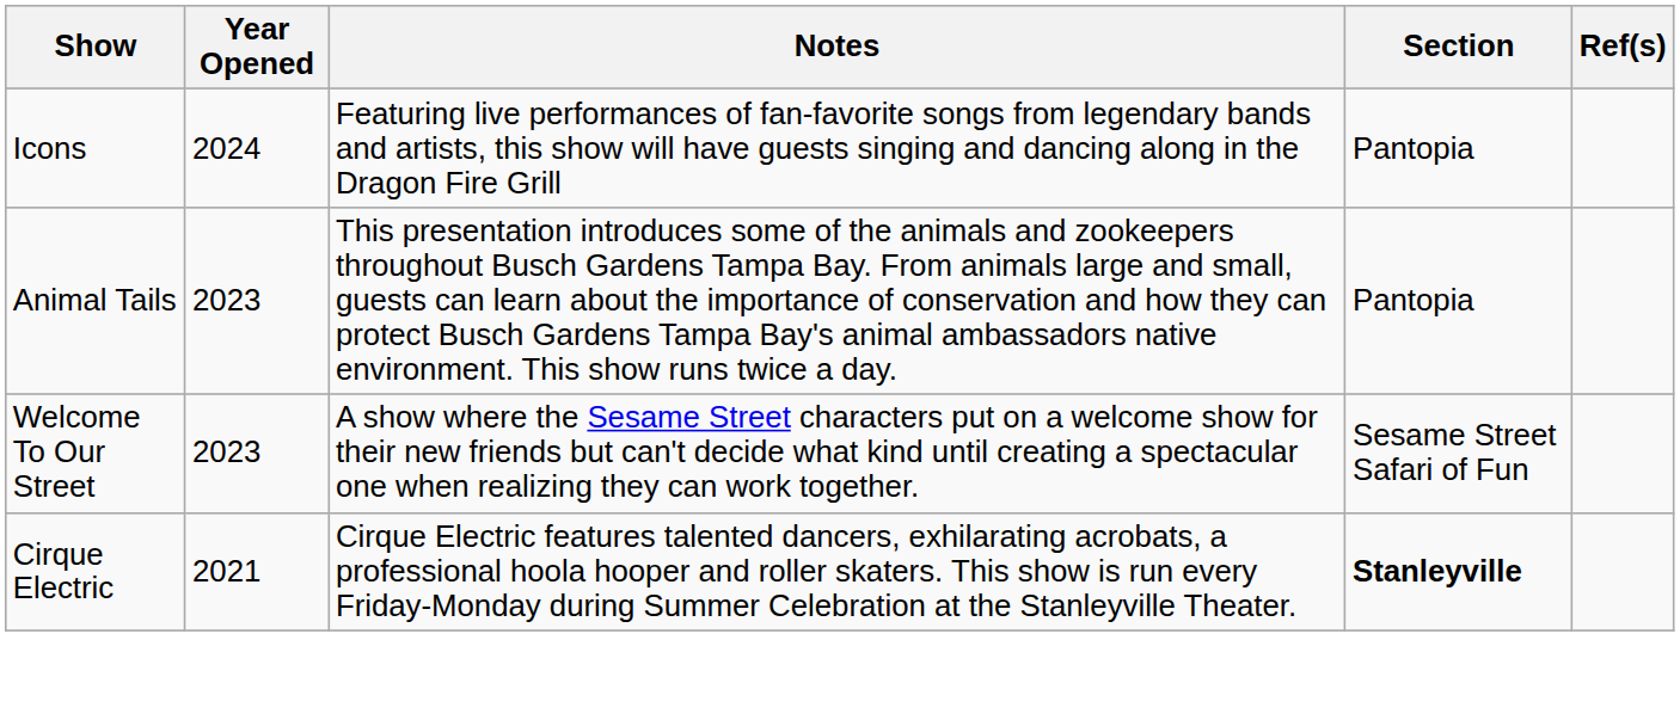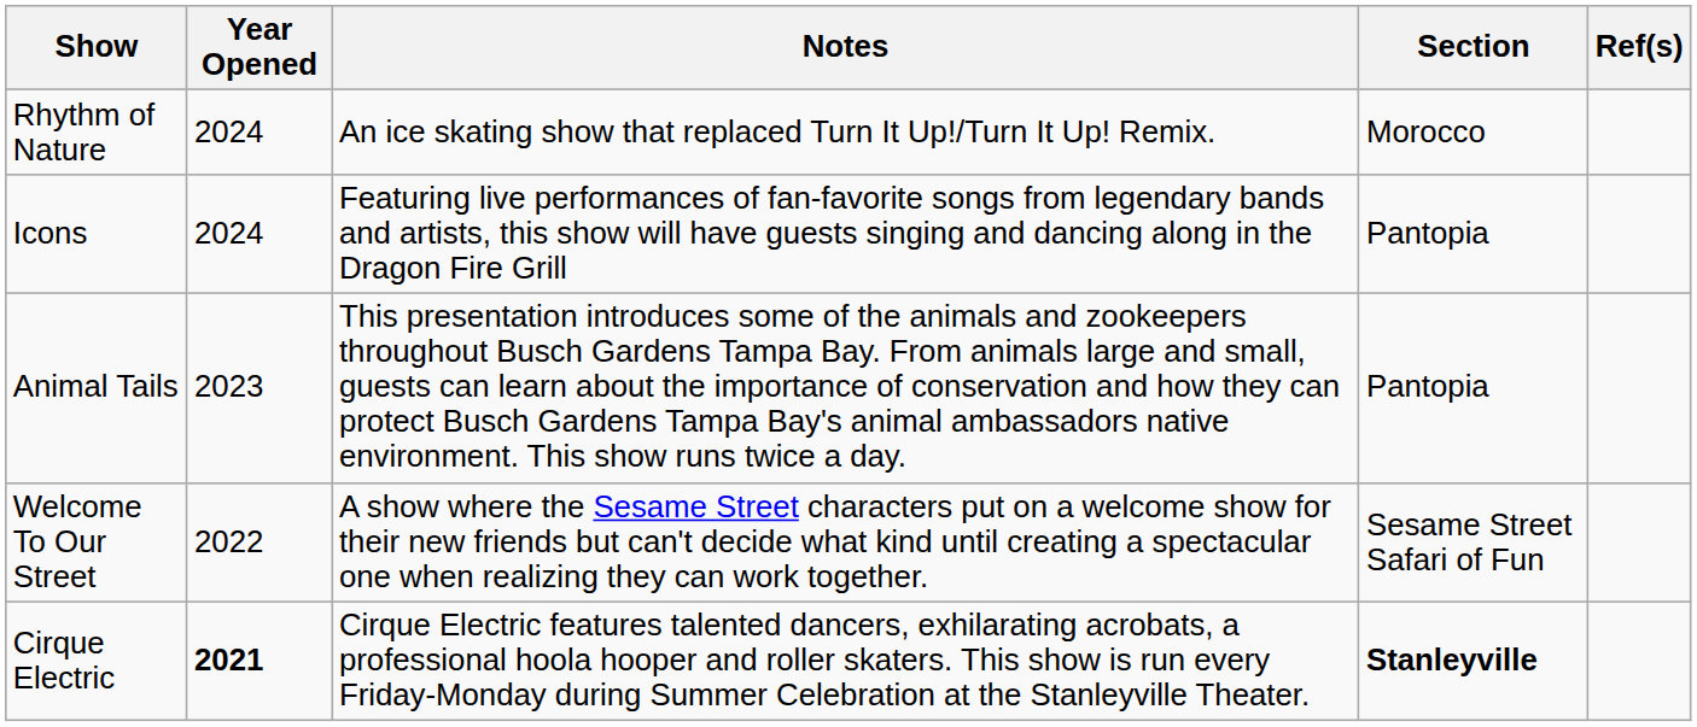+ row: Rhythm of Nature | 2024 | An ice skating show that replaced Turn It Up!/Turn It Up! Remix. | Morocco
Welcome To Our Street | Year Opened: 2023 -> 2022
Cirque Electric | Year Opened: normal -> bold
